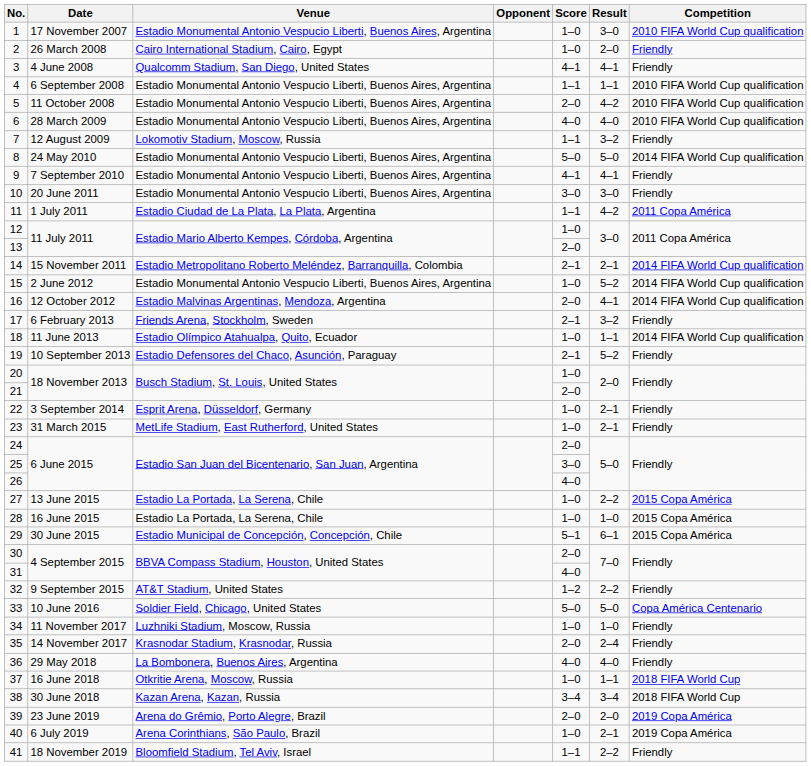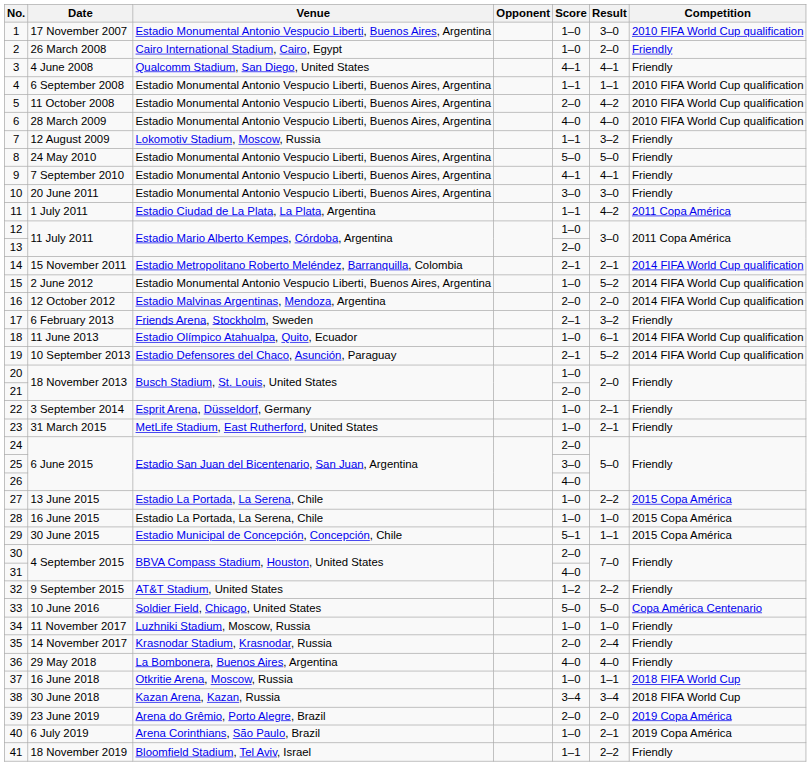8 | Competition: 2014 FIFA World Cup qualification -> Friendly
16 | Result: 4–1 -> 2–0
18 | Result: 1–1 -> 6–1
19 | Competition: Friendly -> 2014 FIFA World Cup qualification
29 | Result: 6–1 -> 1–1
